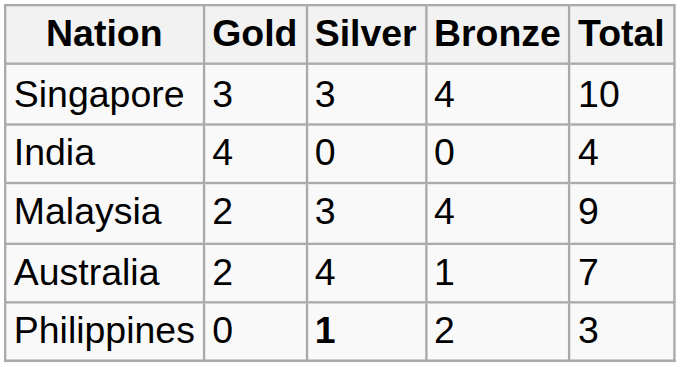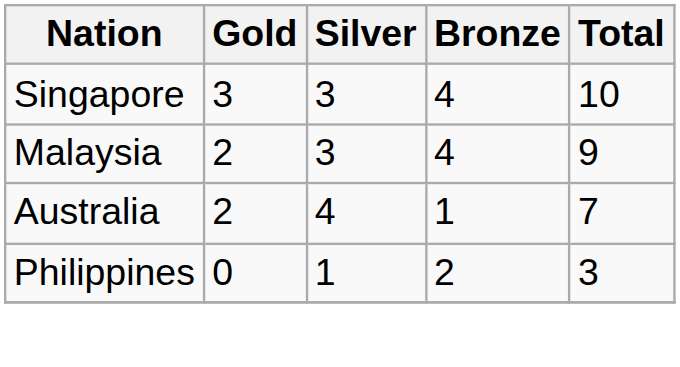- row: India | 4 | 0 | 0 | 4
Philippines | Silver: bold -> normal
